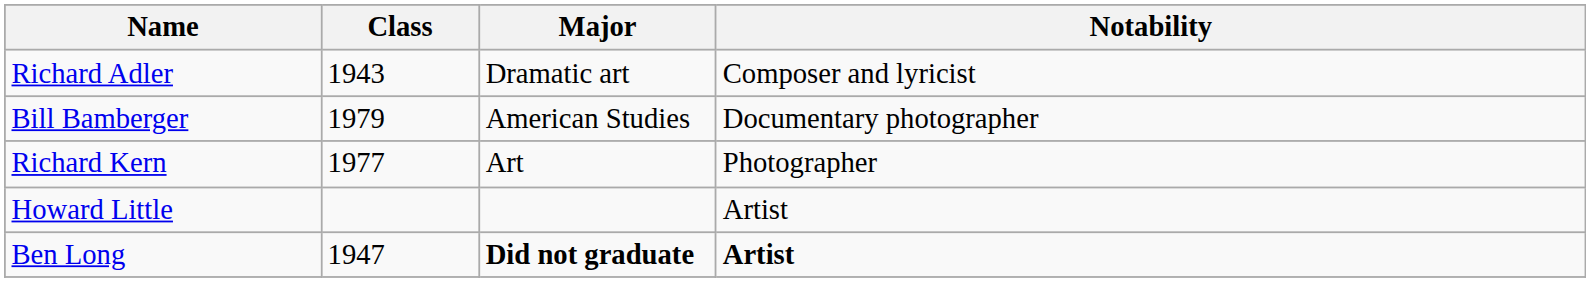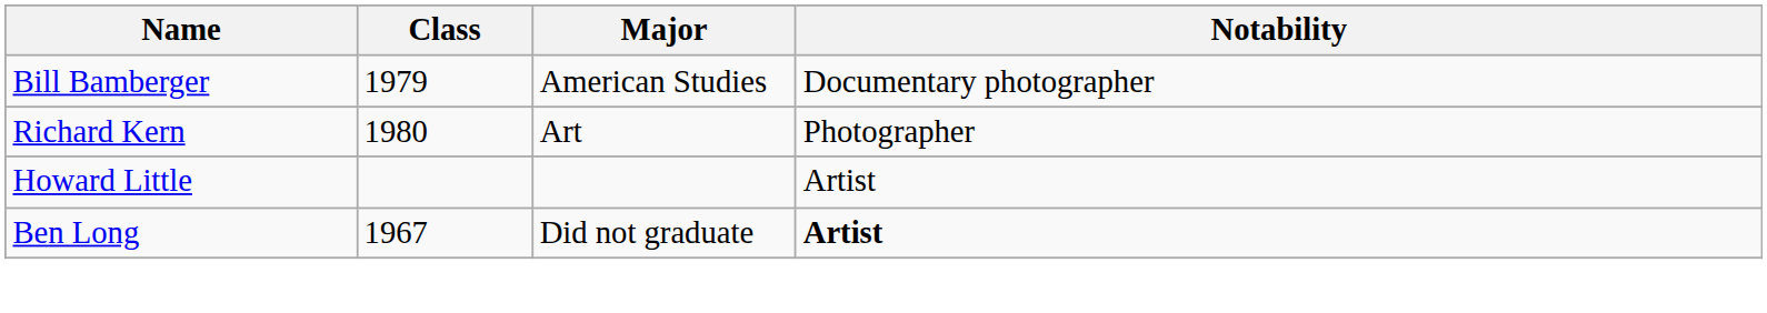- row: Richard Adler | 1943 | Dramatic art | Composer and lyricist
Richard Kern | Class: 1977 -> 1980
Ben Long | Class: 1947 -> 1967
Ben Long | Major: bold -> normal
